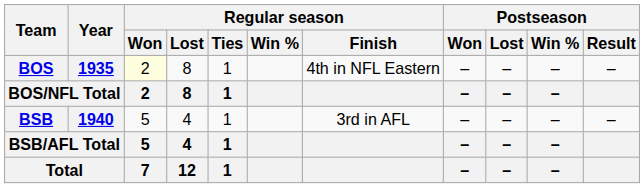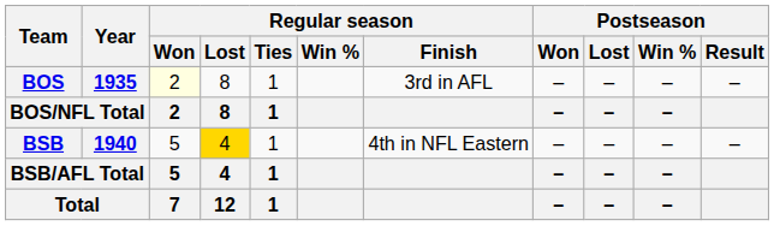BOS | Regular season / Finish: 4th in NFL Eastern -> 3rd in AFL
BSB | Regular season / Lost: no background -> gold background
BSB | Regular season / Finish: 3rd in AFL -> 4th in NFL Eastern
